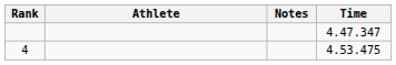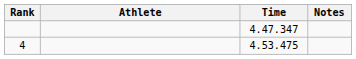columns swapped: Time <-> Notes
